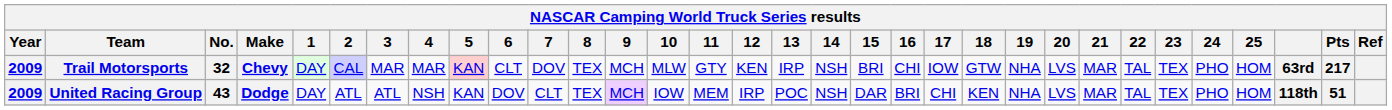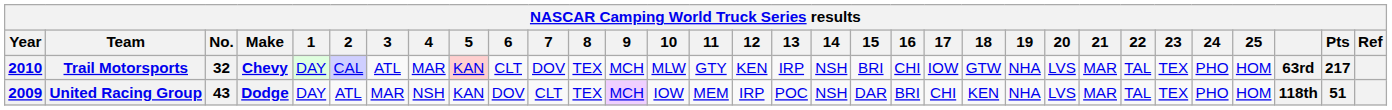Trail Motorsports | Year: 2009 -> 2010
Trail Motorsports | 3: MAR -> ATL
United Racing Group | 3: ATL -> MAR
